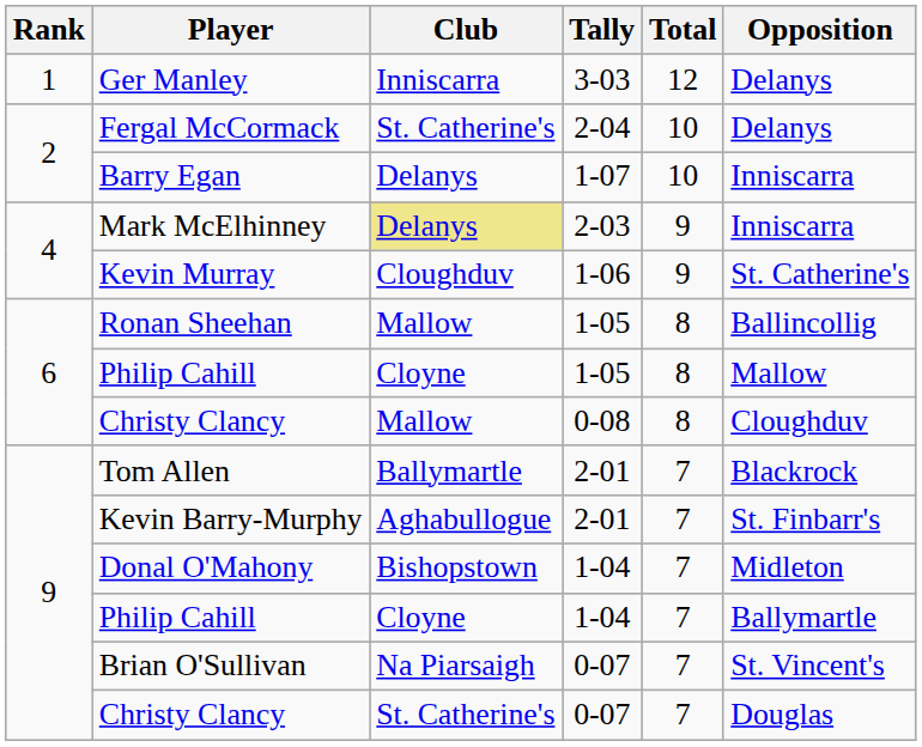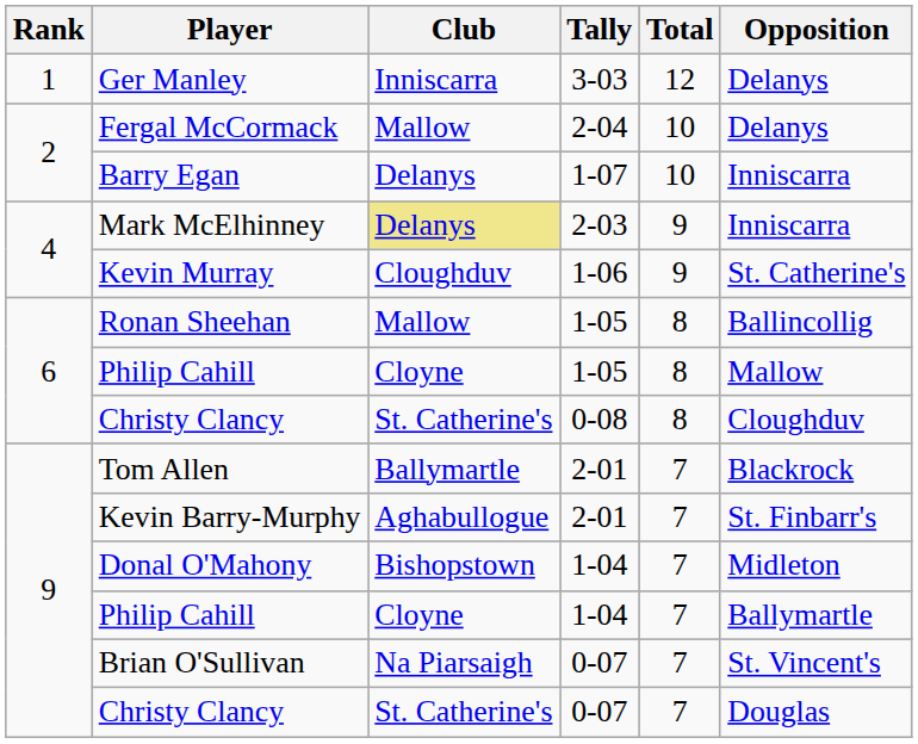Fergal McCormack | Club: St. Catherine's -> Mallow
Christy Clancy / 0-08 | Club: Mallow -> St. Catherine's
